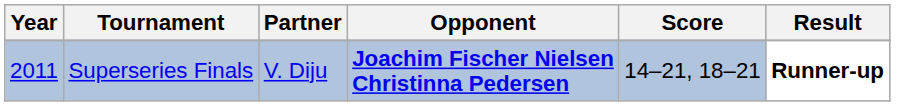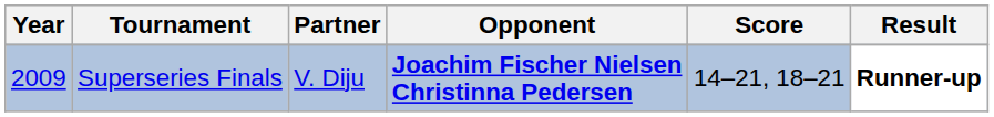Superseries Finals | Year: 2011 -> 2009
